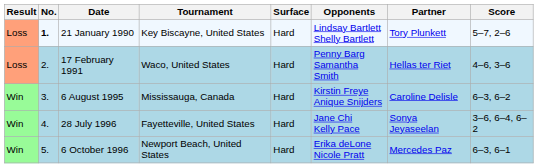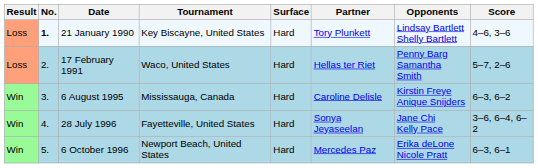columns swapped: Partner <-> Opponents
21 January 1990 | Score: 5–7, 2–6 -> 4–6, 3–6
17 February 1991 | Score: 4–6, 3–6 -> 5–7, 2–6
